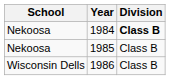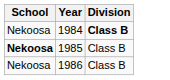1985 | School: normal -> bold
1986 | School: Wisconsin Dells -> Nekoosa
